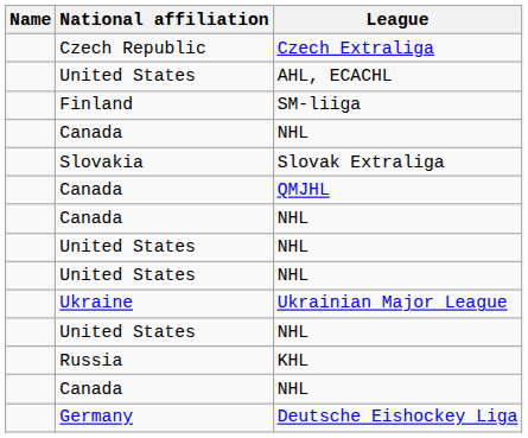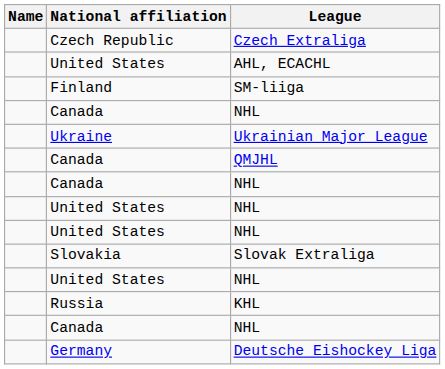rows swapped: Ukrainian Major League <-> Slovak Extraliga
